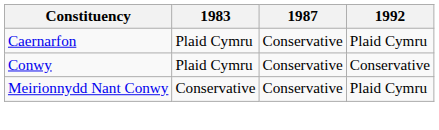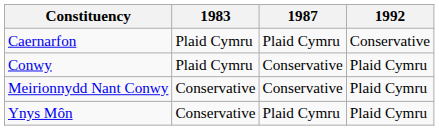Caernarfon | 1987: Conservative -> Plaid Cymru
Caernarfon | 1992: Plaid Cymru -> Conservative
Conwy | 1992: Conservative -> Plaid Cymru
+ row: Ynys Môn | Conservative | Plaid Cymru | Plaid Cymru
